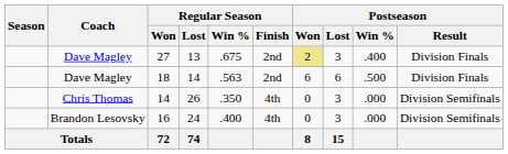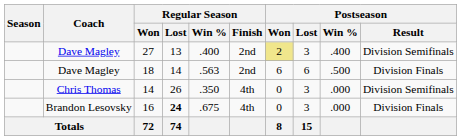27 | Regular Season / Win %: .675 -> .400
27 | Postseason / Result: Division Finals -> Division Semifinals
16 | Regular Season / Lost: normal -> bold
16 | Regular Season / Win %: .400 -> .675
16 | Postseason / Result: Division Semifinals -> Division Finals
